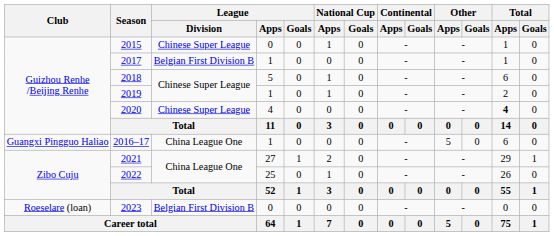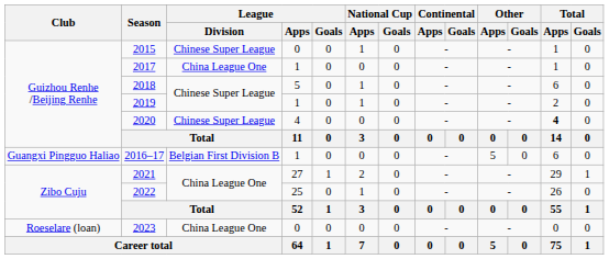2017 | League / Division: Belgian First Division B -> China League One
2016–17 | League / Division: China League One -> Belgian First Division B
2023 | League / Division: Belgian First Division B -> China League One
